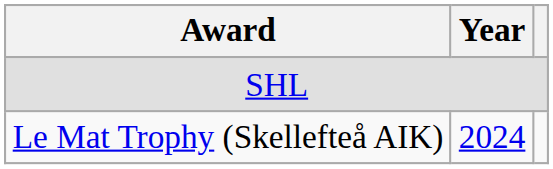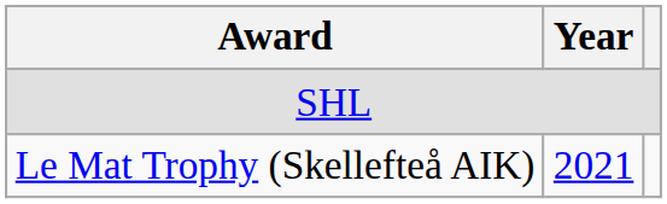Le Mat Trophy (Skellefteå AIK) | Year: 2024 -> 2021
